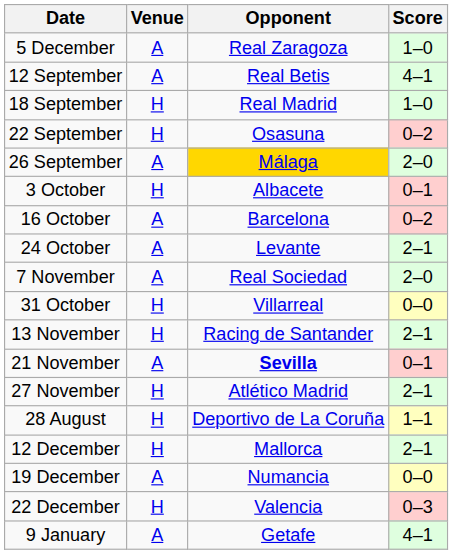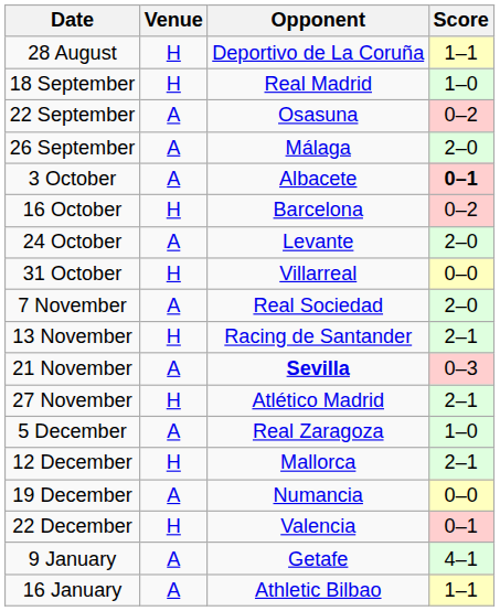rows swapped: 28 August <-> 5 December
- row: 12 September | A | Real Betis | 4–1
22 September | Venue: H -> A
26 September | Opponent: gold background -> no background
3 October | Venue: H -> A
3 October | Score: normal -> bold
16 October | Venue: A -> H
24 October | Score: 2–1 -> 2–0
rows swapped: 31 October <-> 7 November
21 November | Score: 0–1 -> 0–3
22 December | Score: 0–3 -> 0–1
+ row: 16 January | A | Athletic Bilbao | 1–1
